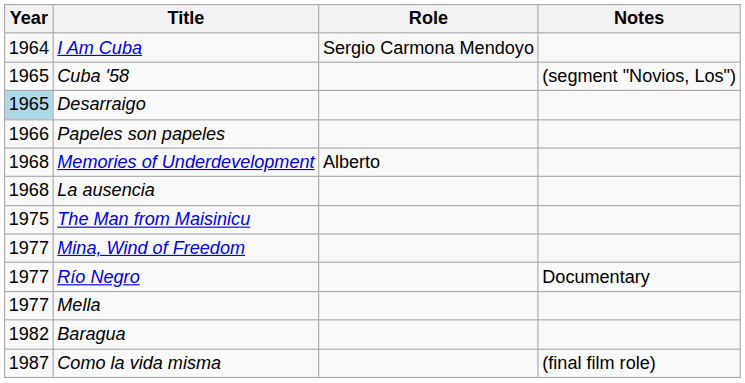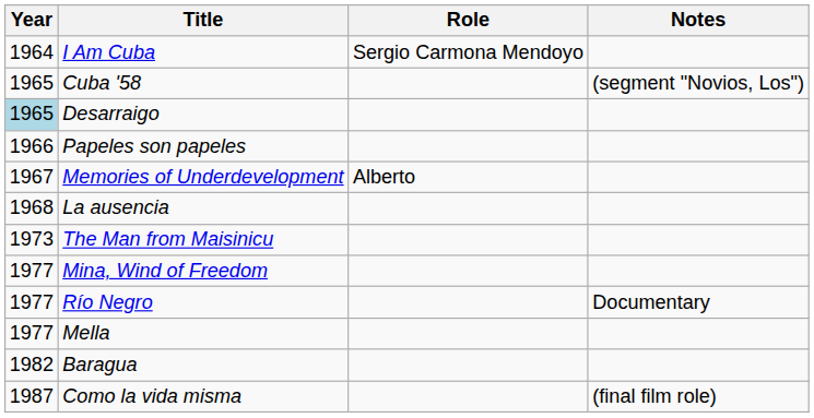Memories of Underdevelopment | Year: 1968 -> 1967
The Man from Maisinicu | Year: 1975 -> 1973
